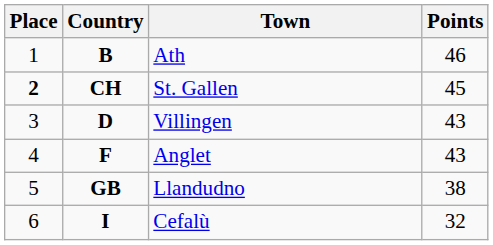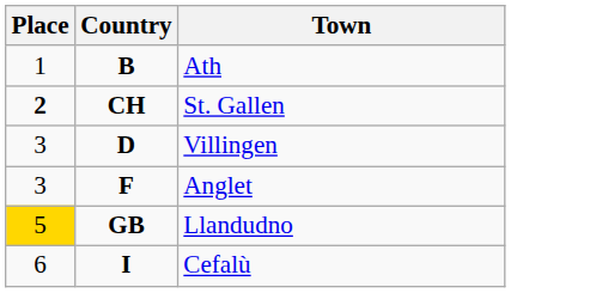- column: Points | 46 | 45 | 43 | 43 | 38 | 32
Anglet | Place: 4 -> 3
Llandudno | Place: no background -> gold background
